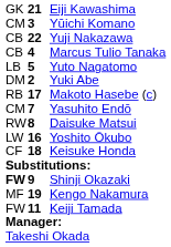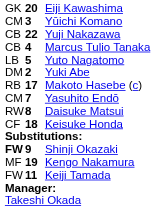Eiji Kawashima | column 2: 21 -> 20
- row: LW | 16 | Yoshito Ōkubo
